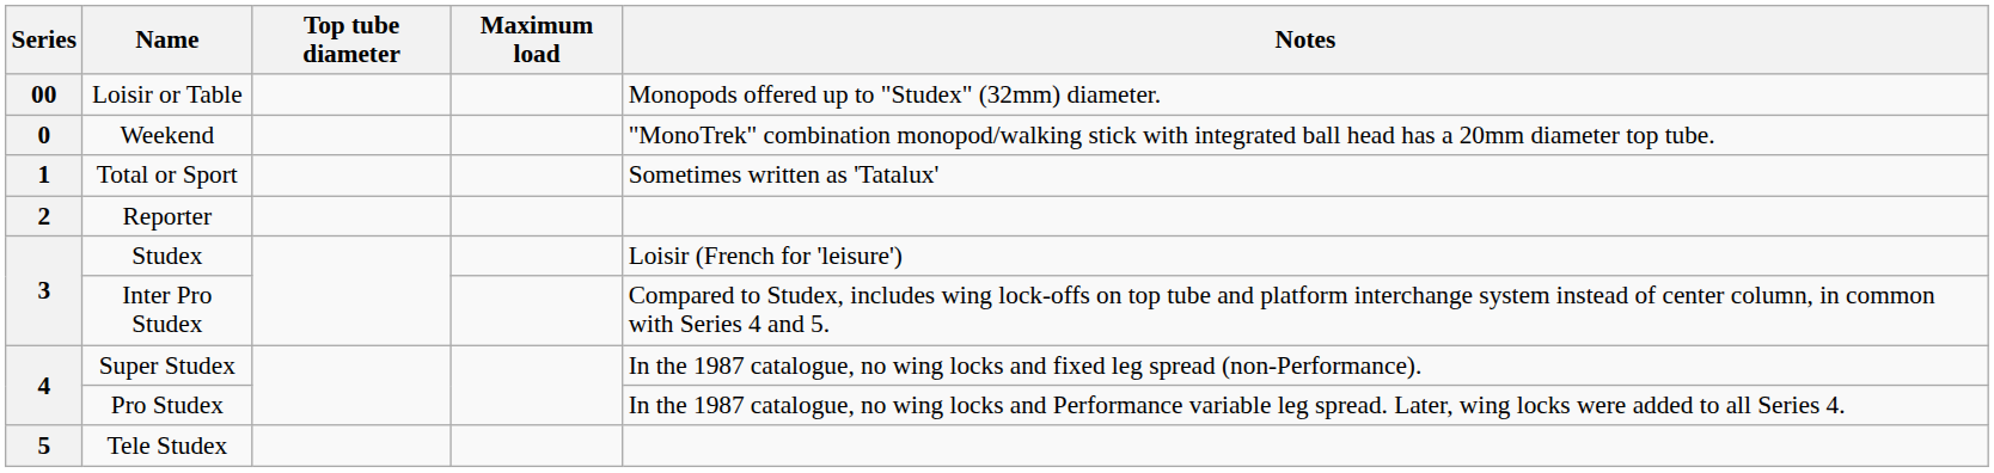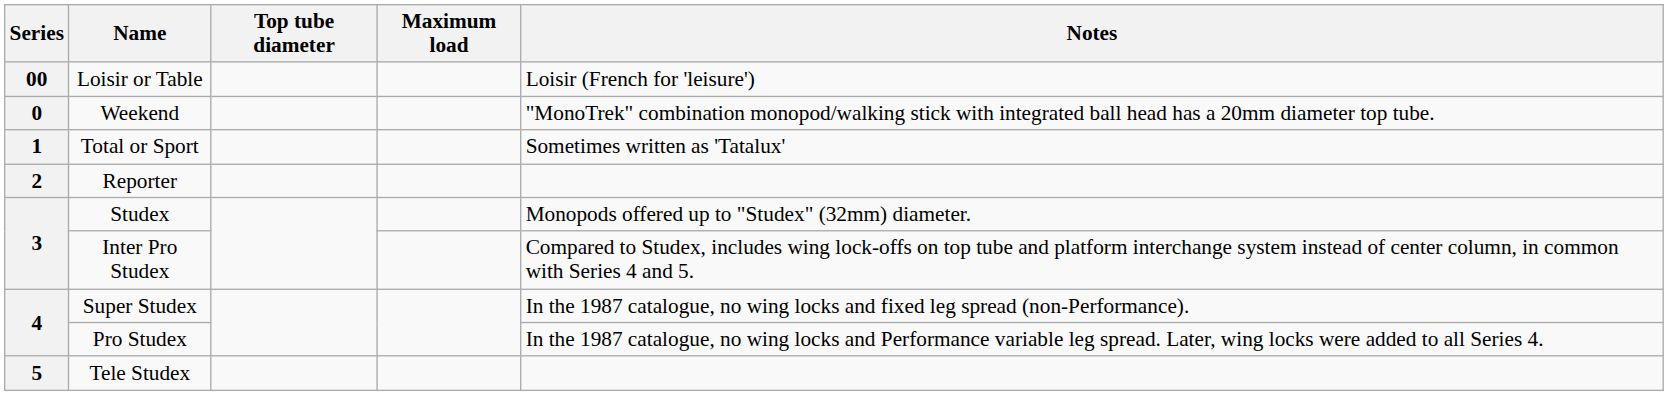Loisir or Table | Notes: Monopods offered up to "Studex" (32mm) diameter. -> Loisir (French for 'leisure')
Studex | Notes: Loisir (French for 'leisure') -> Monopods offered up to "Studex" (32mm) diameter.
